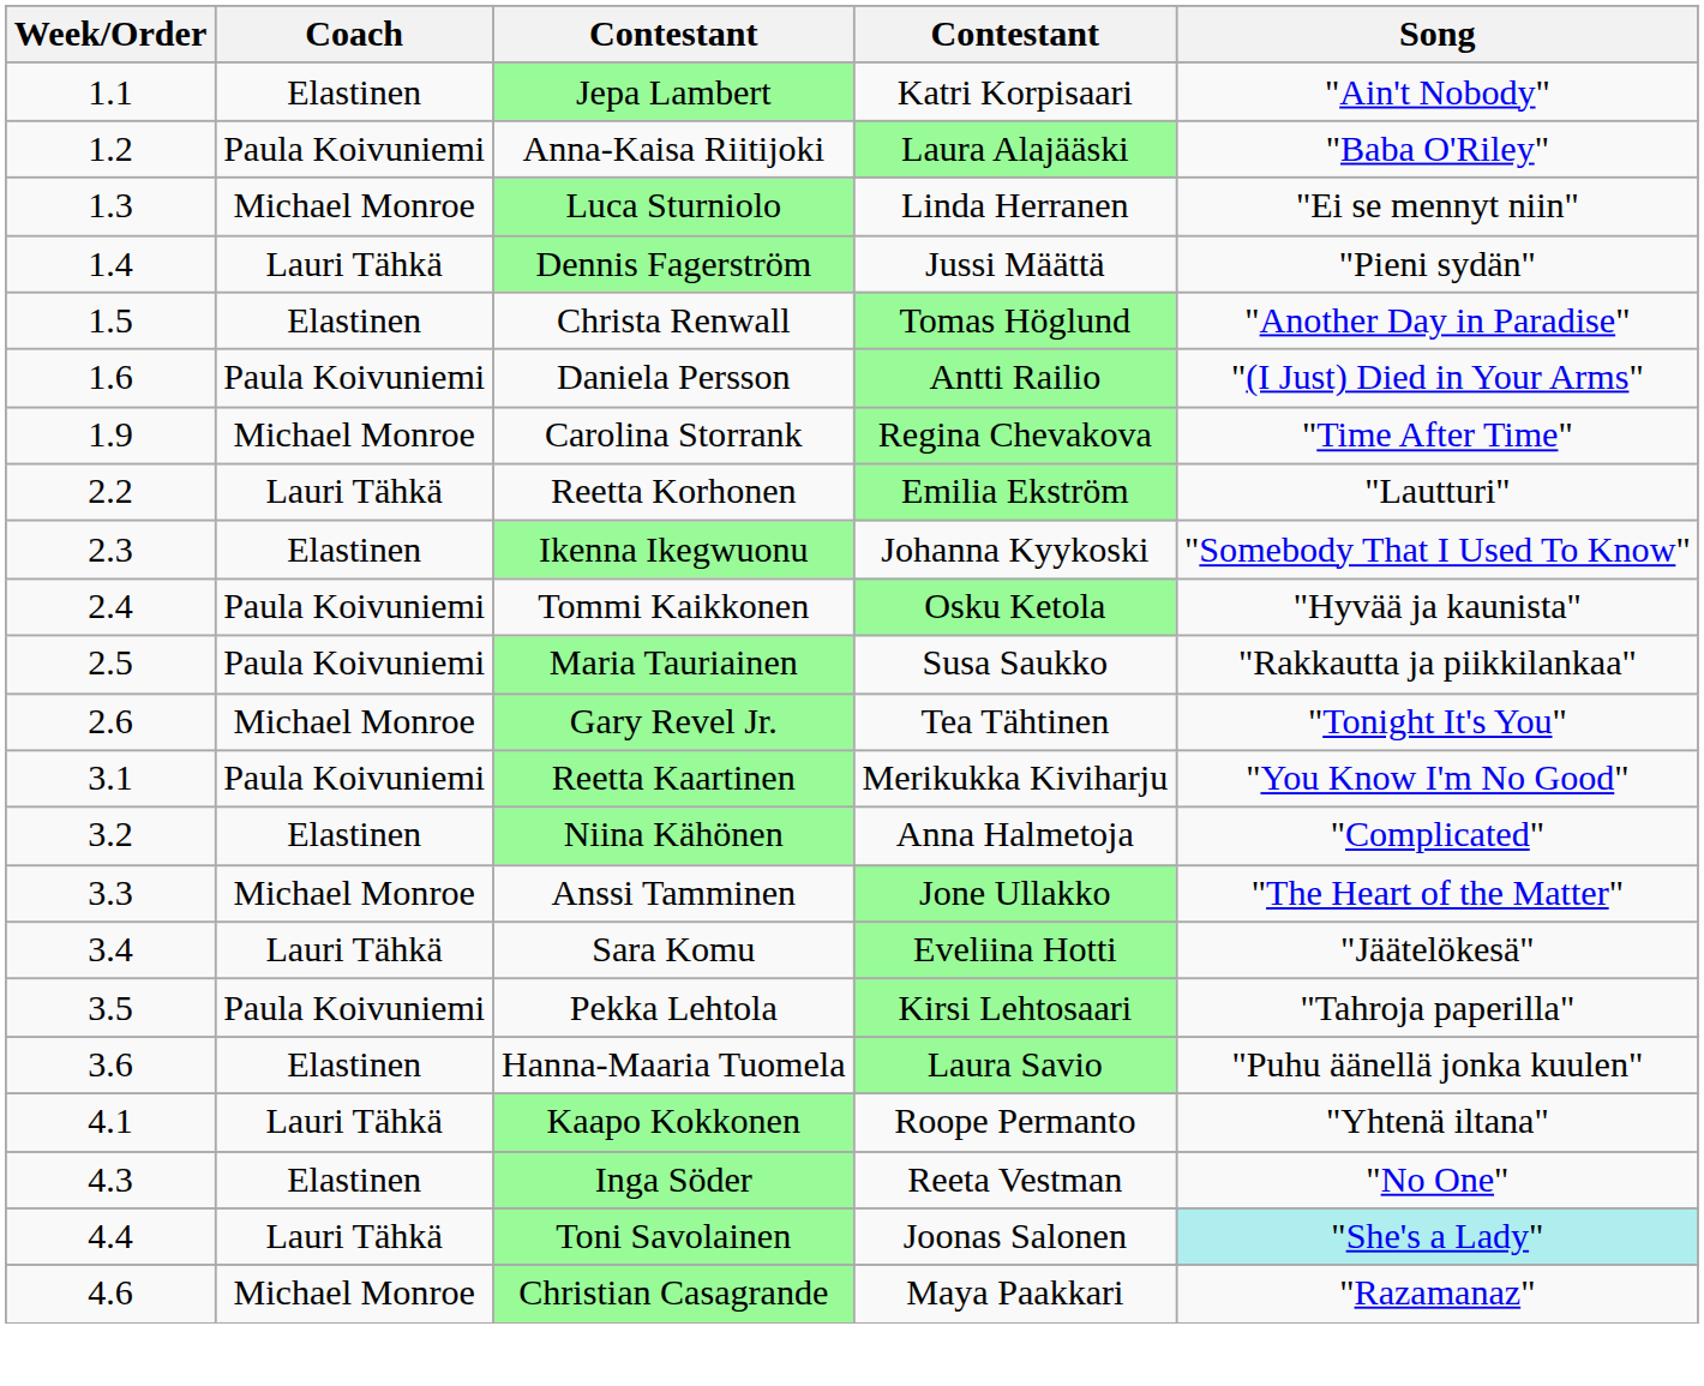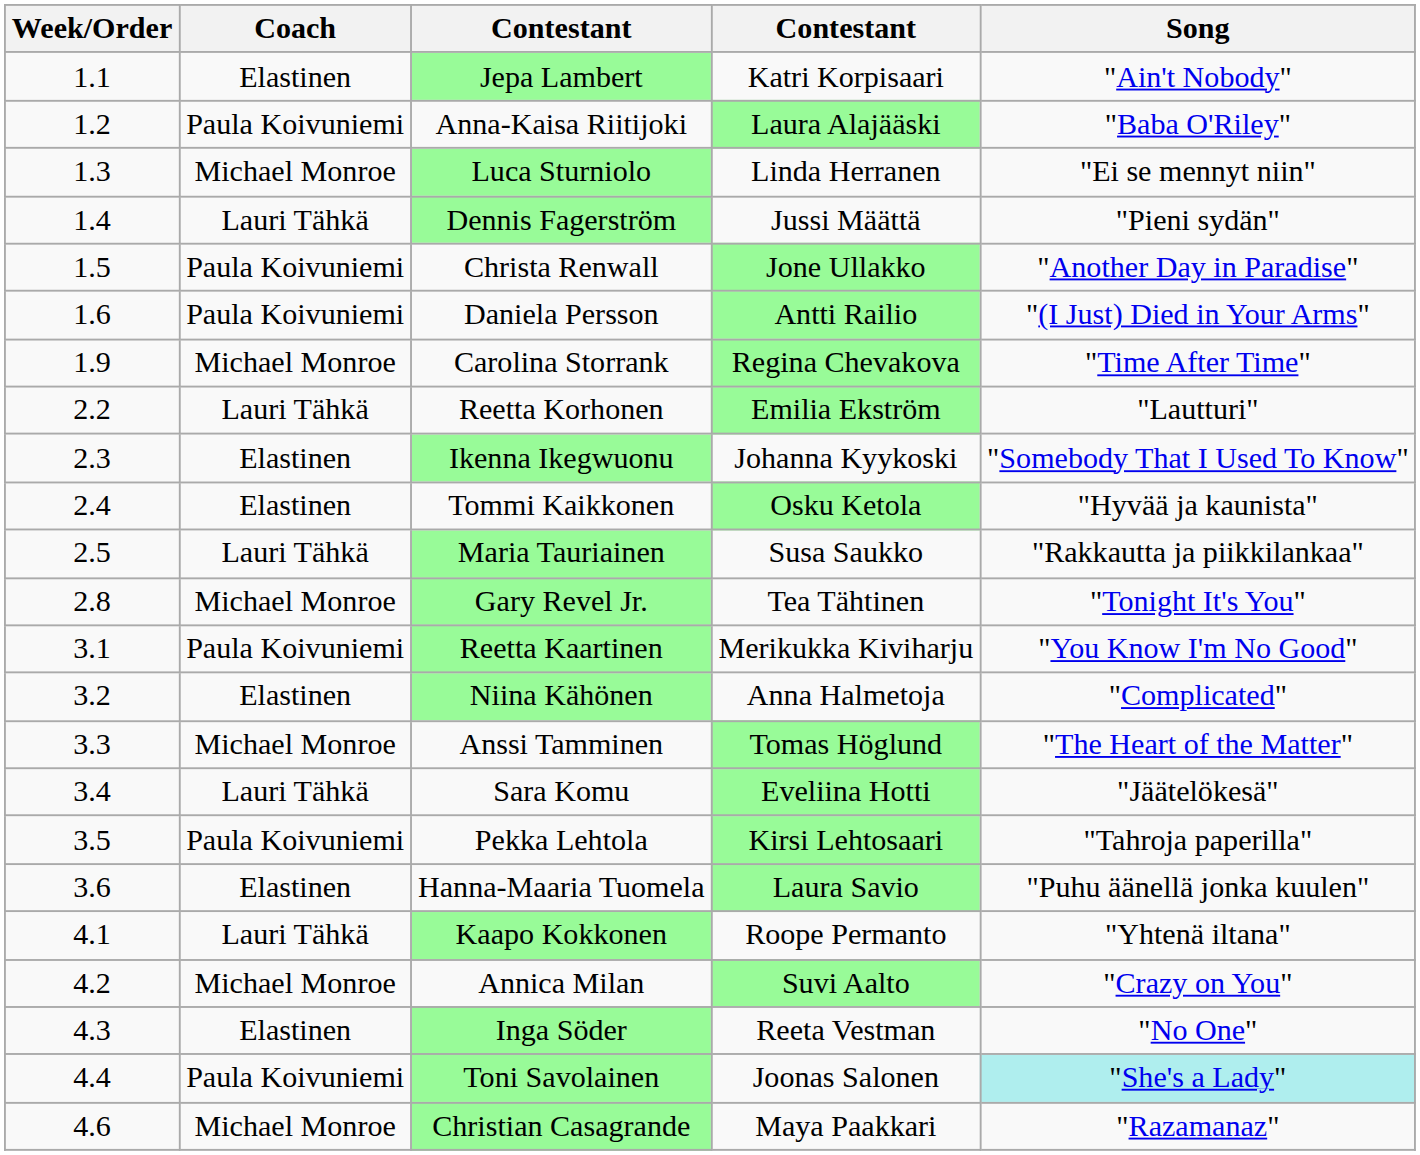Christa Renwall | Coach: Elastinen -> Paula Koivuniemi
Christa Renwall | column 4: Tomas Höglund -> Jone Ullakko
Tommi Kaikkonen | Coach: Paula Koivuniemi -> Elastinen
Maria Tauriainen | Coach: Paula Koivuniemi -> Lauri Tähkä
Gary Revel Jr. | Week/Order: 2.6 -> 2.8
Anssi Tamminen | column 4: Jone Ullakko -> Tomas Höglund
+ row: 4.2 | Michael Monroe | Annica Milan | Suvi Aalto | "Crazy on You"
Toni Savolainen | Coach: Lauri Tähkä -> Paula Koivuniemi
